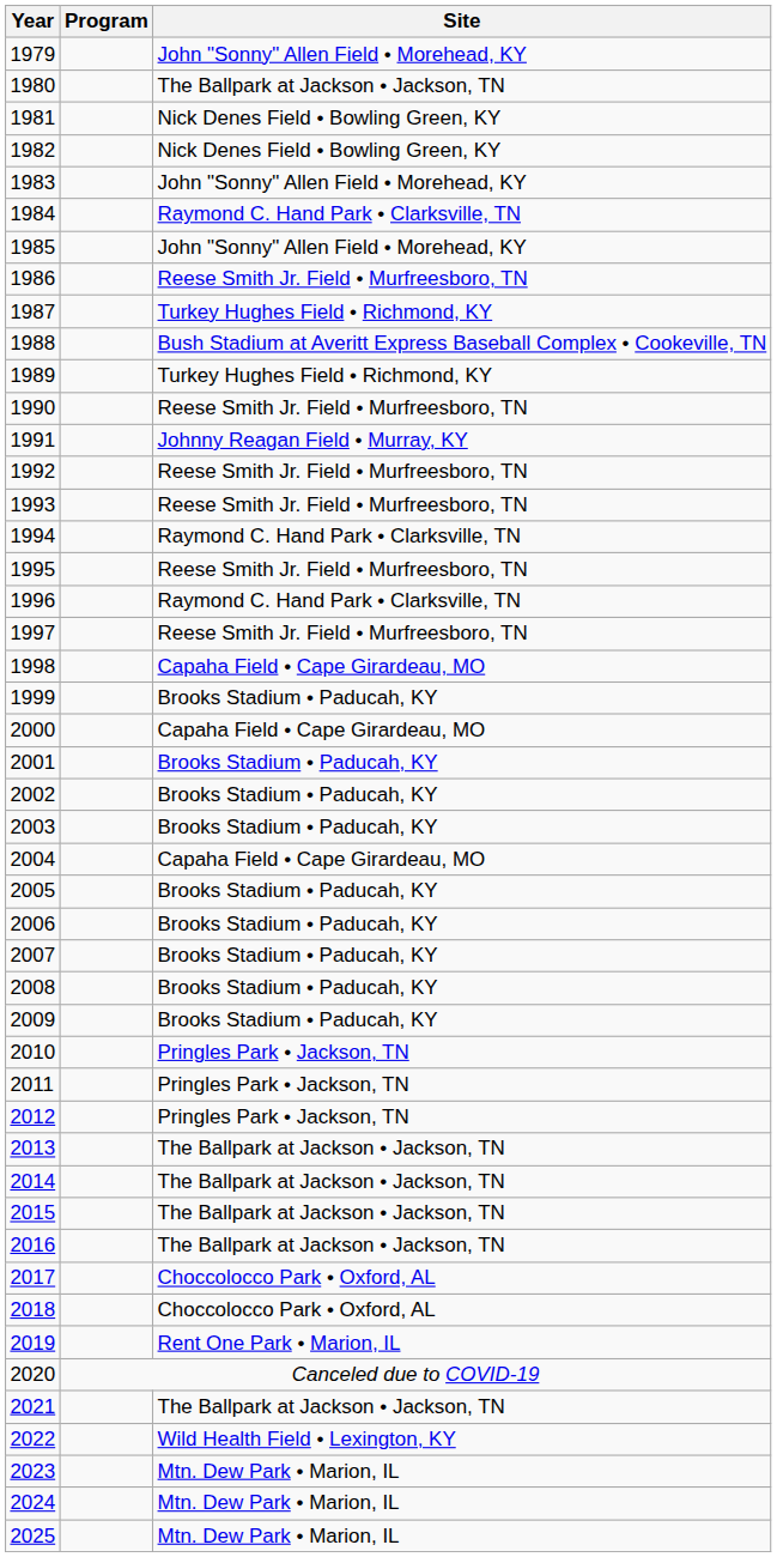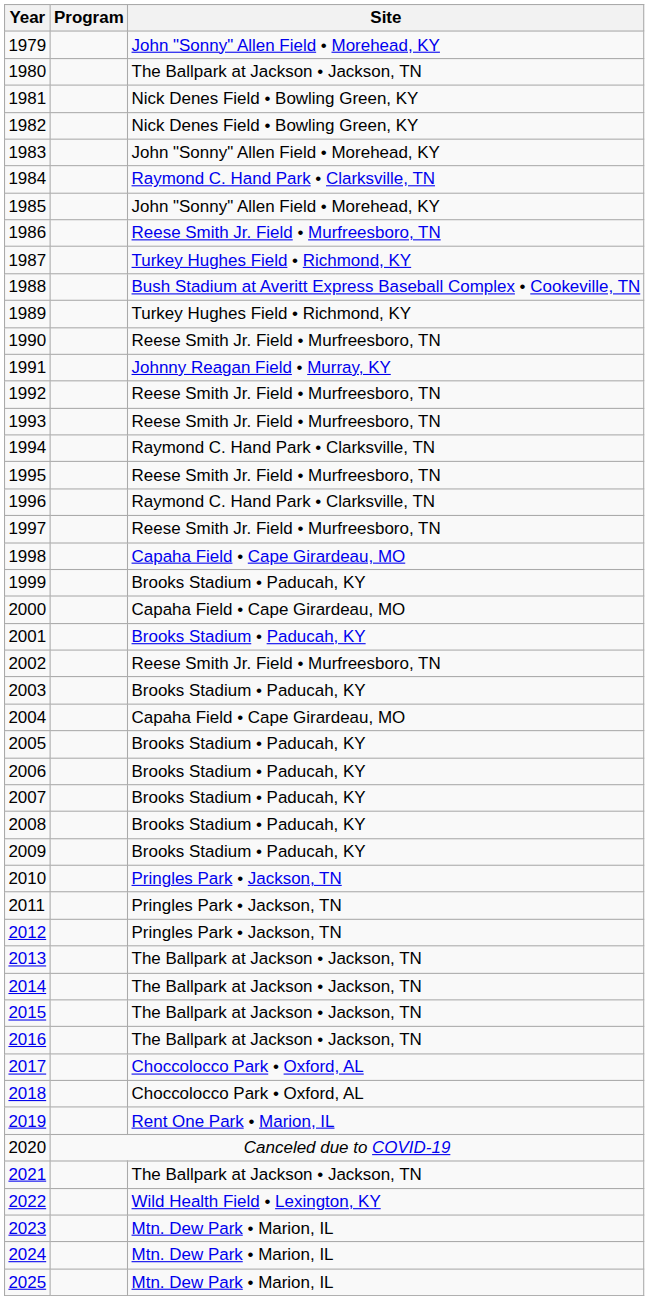2002 | Site: Brooks Stadium • Paducah, KY -> Reese Smith Jr. Field • Murfreesboro, TN
